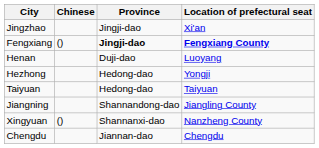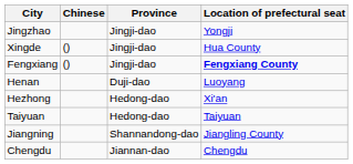Jingzhao | Location of prefectural seat: Xi'an -> Yongji
+ row: Xingde | () | Jingji-dao | Hua County
Fengxiang | Province: bold -> normal
Hezhong | Location of prefectural seat: Yongji -> Xi'an
- row: Xingyuan | () | Shannanxi-dao | Nanzheng County
